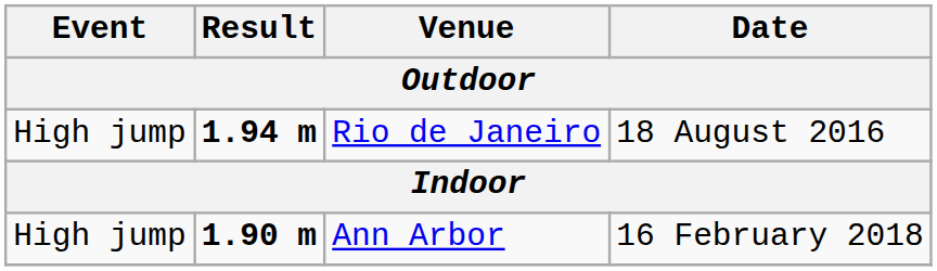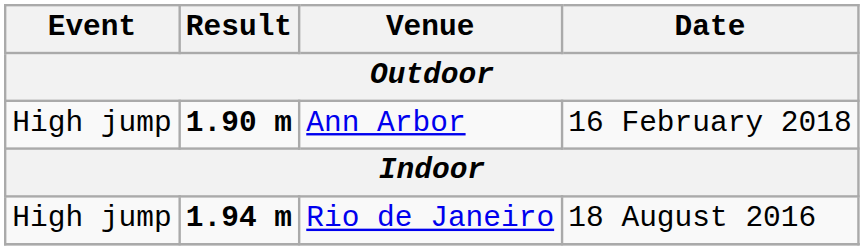rows swapped: Rio de Janeiro <-> Ann Arbor
